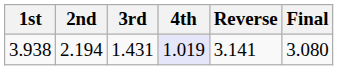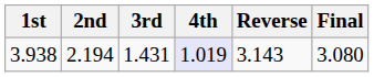3.938 | Reverse: 3.141 -> 3.143
